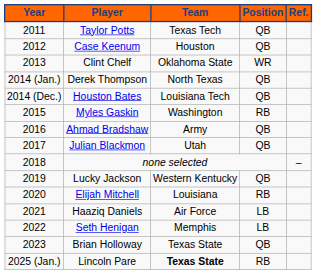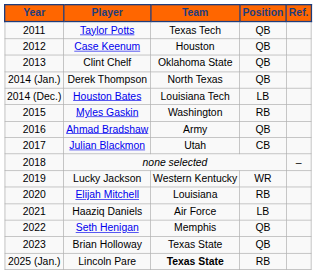Clint Chelf | Position: WR -> QB
Houston Bates | Position: QB -> LB
Julian Blackmon | Position: QB -> CB
Lucky Jackson | Position: QB -> WR
Seth Henigan | Position: LB -> QB
